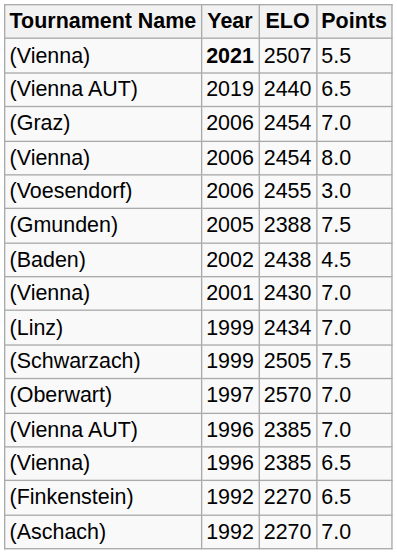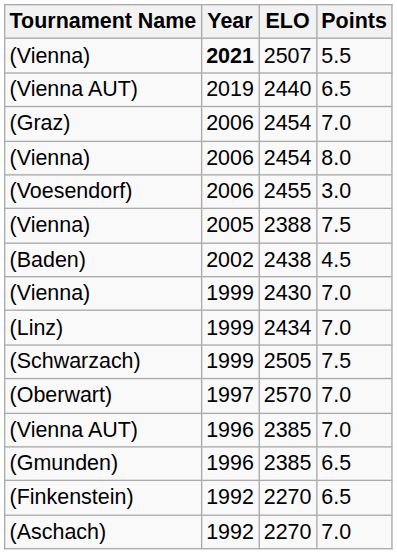2388 | Tournament Name: (Gmunden) -> (Vienna)
2430 | Year: 2001 -> 1999
2385 / 6.5 | Tournament Name: (Vienna) -> (Gmunden)
